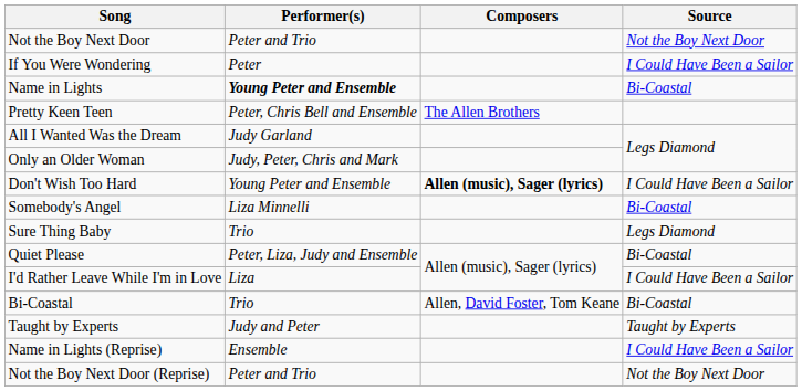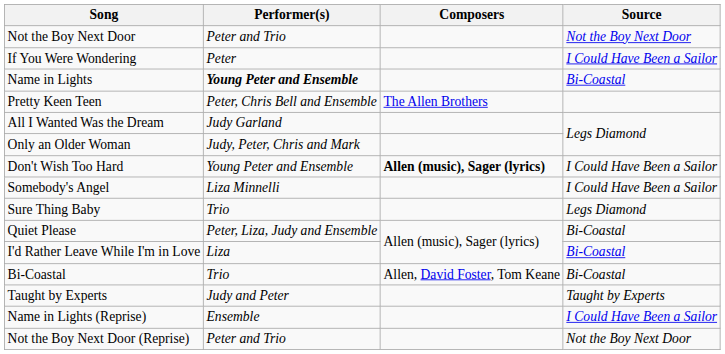Somebody's Angel | Source: Bi-Coastal -> I Could Have Been a Sailor
I'd Rather Leave While I'm in Love | Source: I Could Have Been a Sailor -> Bi-Coastal
